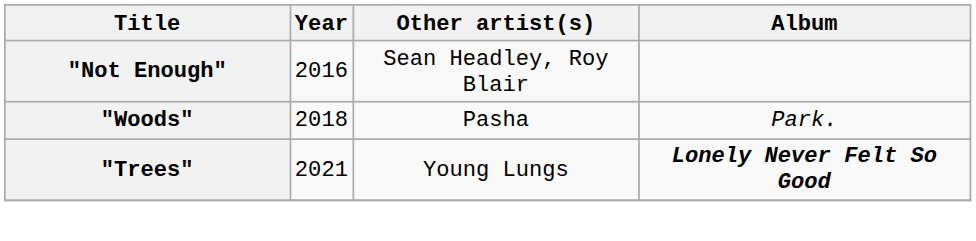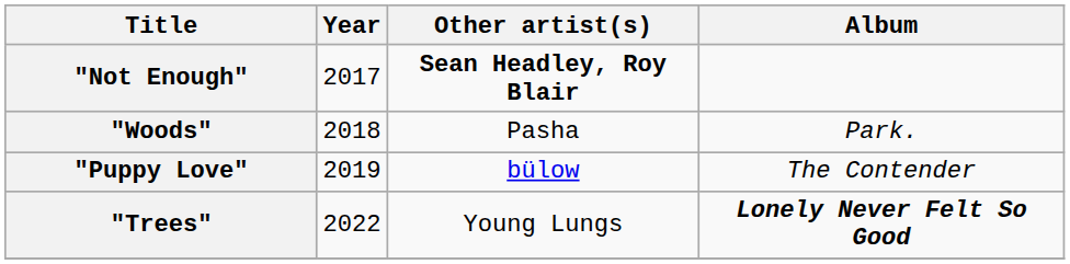"Not Enough" | Year: 2016 -> 2017
"Not Enough" | Other artist(s): normal -> bold
+ row: "Puppy Love" | 2019 | bülow | The Contender
"Trees" | Year: 2021 -> 2022
